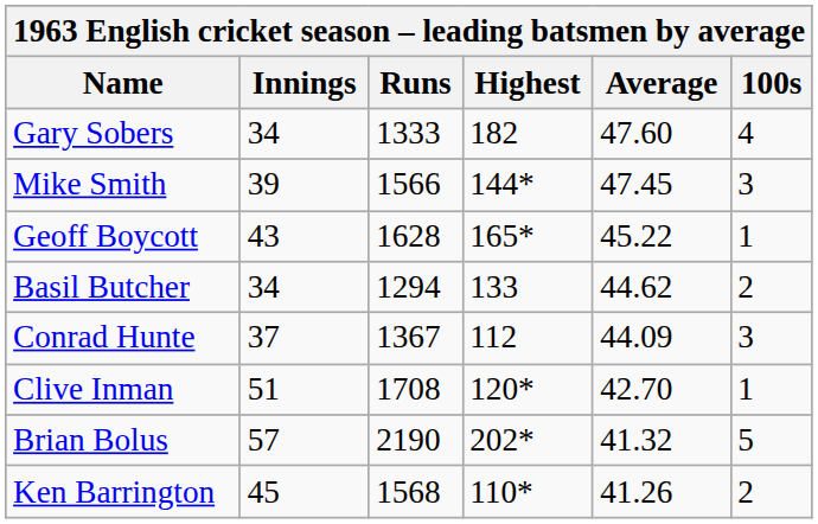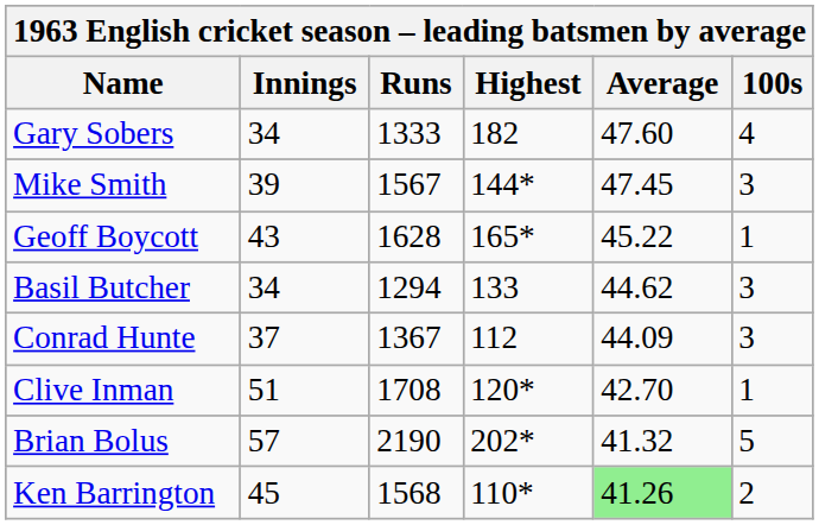Mike Smith | Runs: 1566 -> 1567
Basil Butcher | 100s: 2 -> 3
Ken Barrington | Average: no background -> lightgreen background
